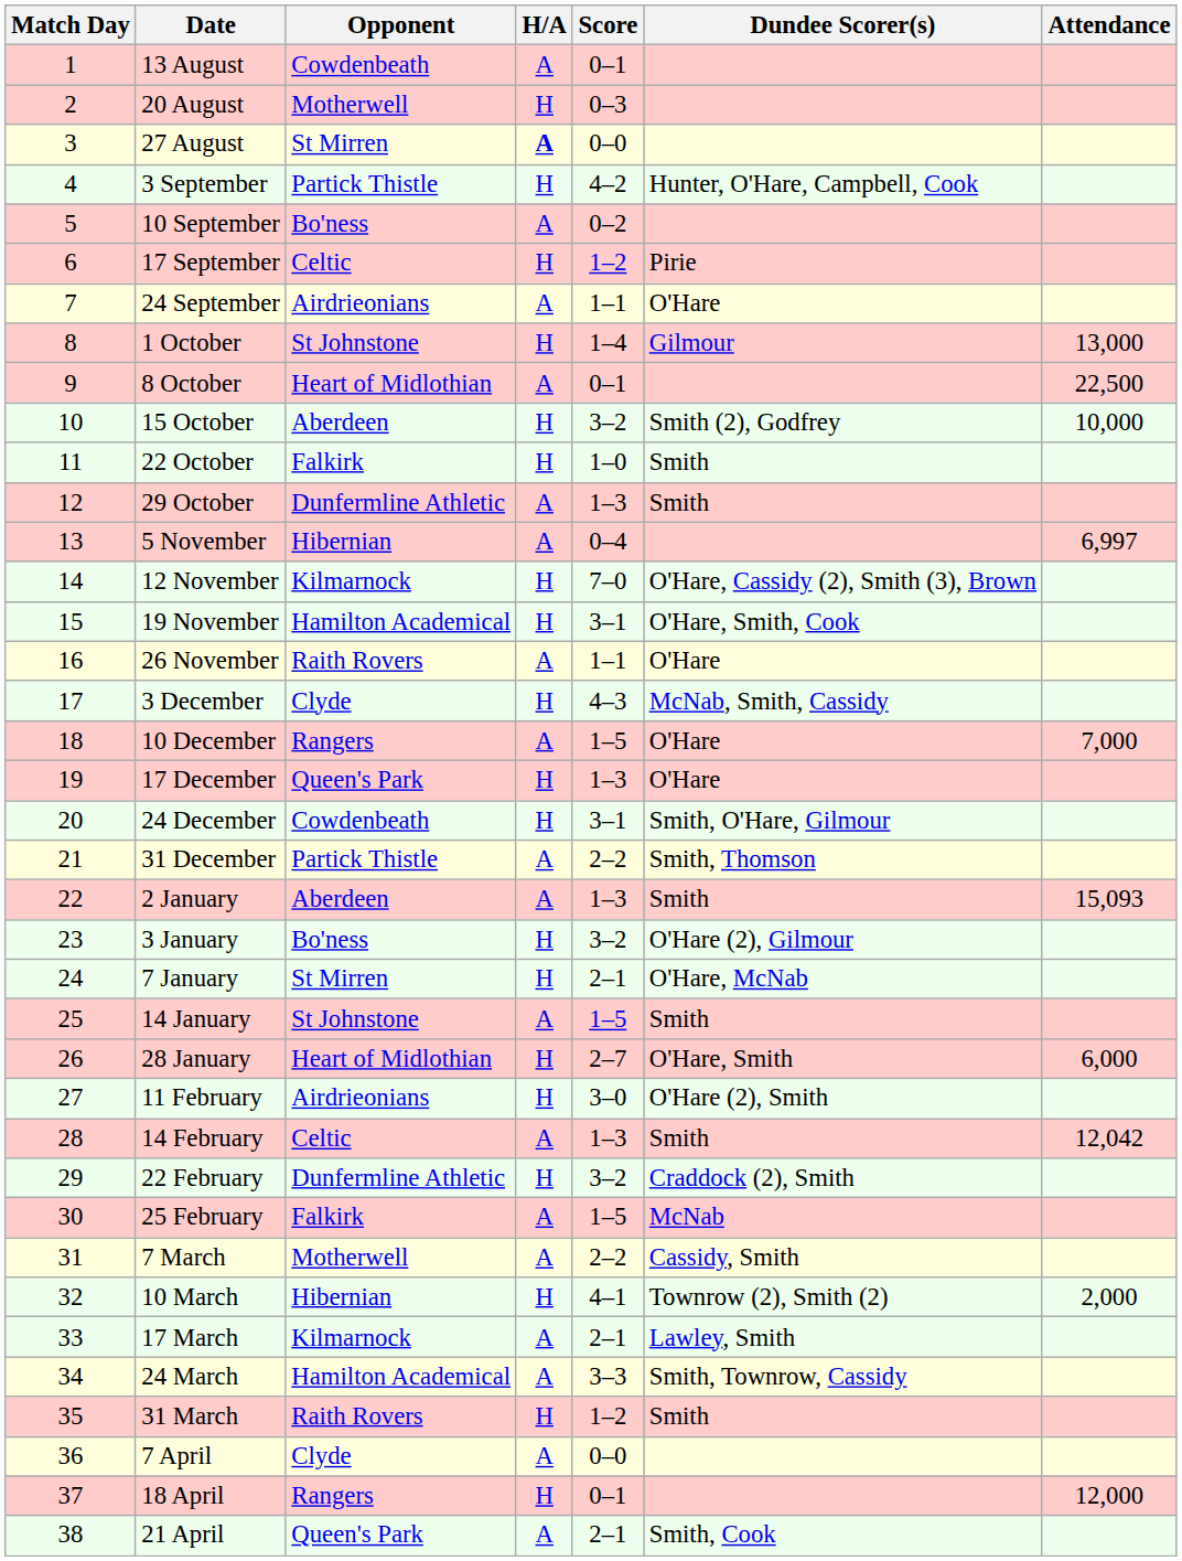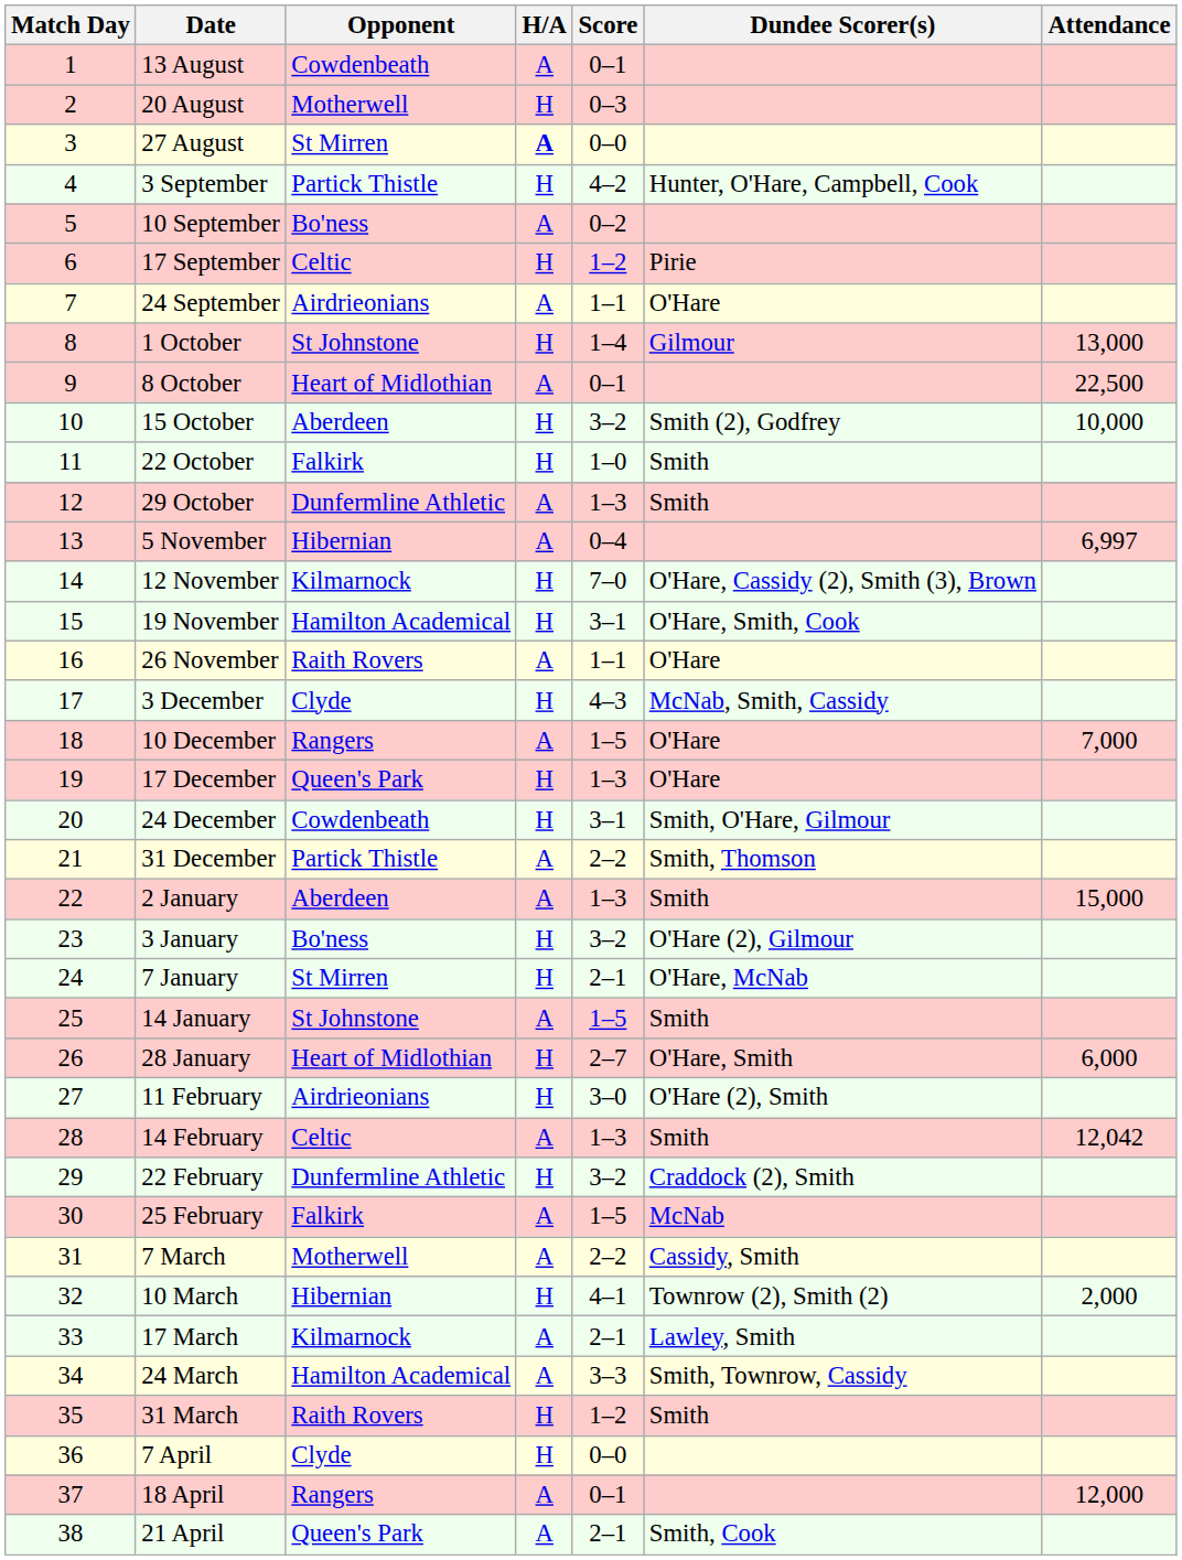2 January | Attendance: 15,093 -> 15,000
7 April | H/A: A -> H
18 April | H/A: H -> A
